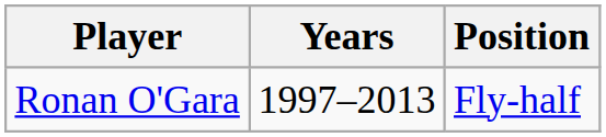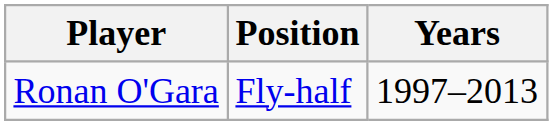columns swapped: Position <-> Years
